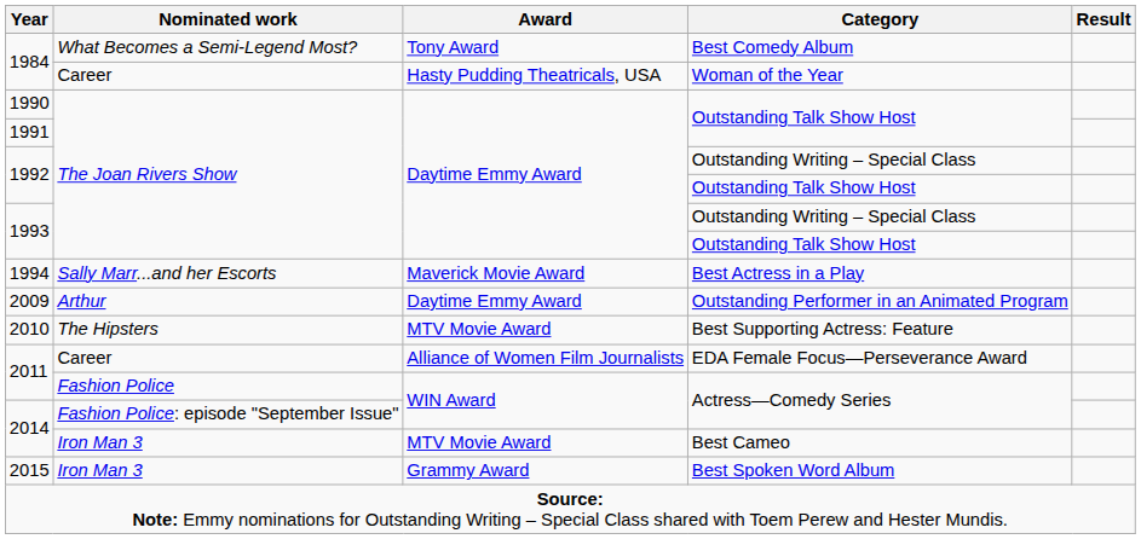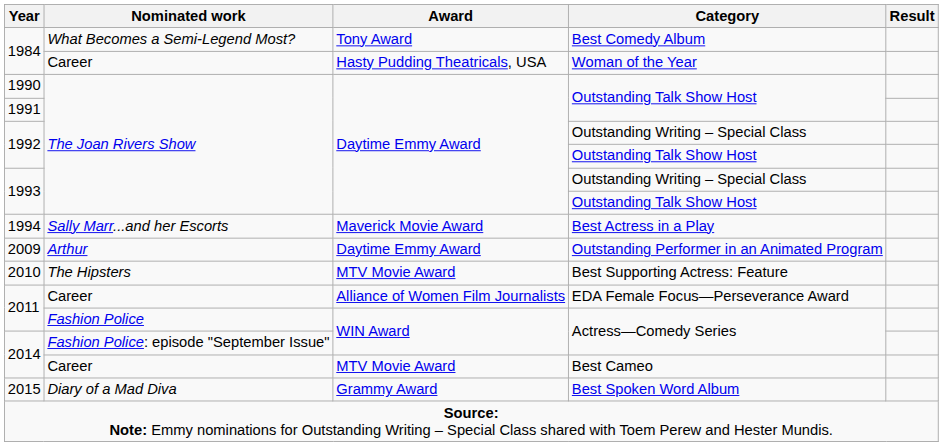2014 / Best Cameo | Nominated work: Iron Man 3 -> Career
2015 | Nominated work: Iron Man 3 -> Diary of a Mad Diva
